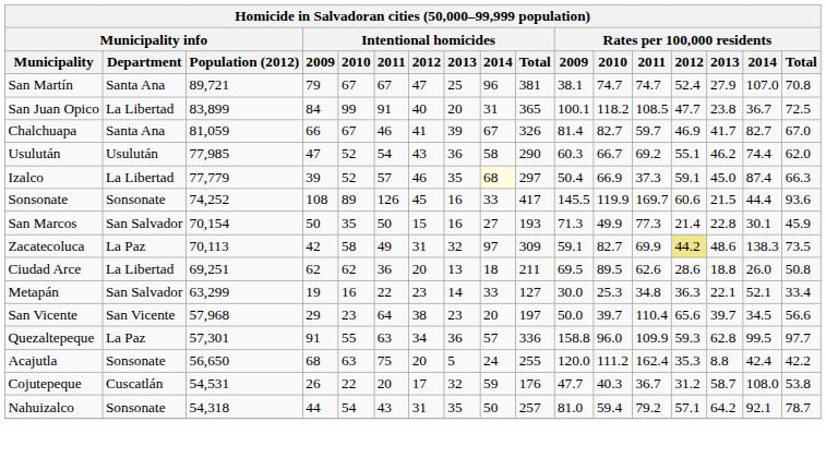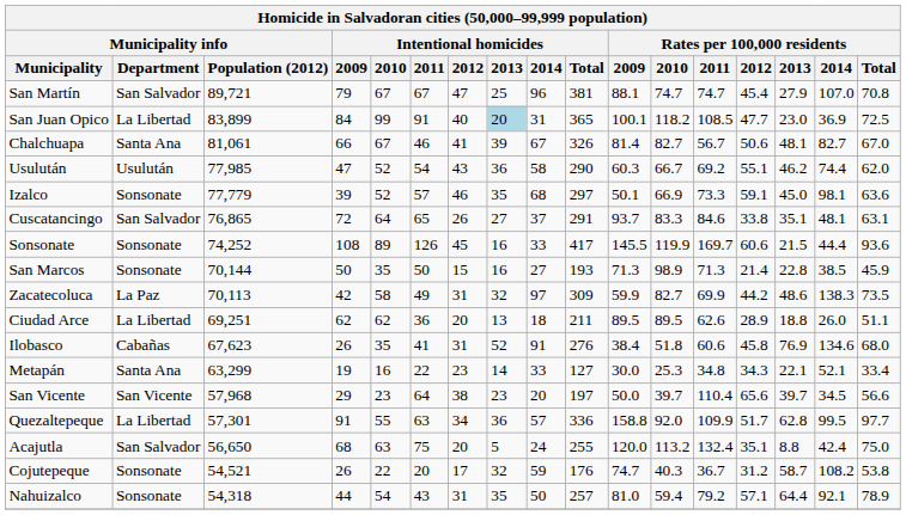San Martín | Municipality info / Department: Santa Ana -> San Salvador
San Martín | Rates per 100,000 residents / 2009: 38.1 -> 88.1
San Martín | Rates per 100,000 residents / 2012: 52.4 -> 45.4
San Juan Opico | Intentional homicides / 2013: no background -> lightblue background
San Juan Opico | Rates per 100,000 residents / 2013: 23.8 -> 23.0
San Juan Opico | Rates per 100,000 residents / 2014: 36.7 -> 36.9
Chalchuapa | Municipality info / Population (2012): 81,059 -> 81,061
Chalchuapa | Rates per 100,000 residents / 2011: 59.7 -> 56.7
Chalchuapa | Rates per 100,000 residents / 2012: 46.9 -> 50.6
Chalchuapa | Rates per 100,000 residents / 2013: 41.7 -> 48.1
Izalco | Municipality info / Department: La Libertad -> Sonsonate
Izalco | Intentional homicides / 2014: lightyellow background -> no background
Izalco | Rates per 100,000 residents / 2009: 50.4 -> 50.1
Izalco | Rates per 100,000 residents / 2011: 37.3 -> 73.3
Izalco | Rates per 100,000 residents / 2014: 87.4 -> 98.1
Izalco | Rates per 100,000 residents / Total: 66.3 -> 63.6
+ row: Cuscatancingo | San Salvador | 76,865 | 72 | 64 | 65 | 26 | 27 | 37 | 291 | 93.7 | 83.3 | 84.6 | 33.8 | 35.1 | 48.1 | 63.1
San Marcos | Municipality info / Department: San Salvador -> Sonsonate
San Marcos | Municipality info / Population (2012): 70,154 -> 70,144
San Marcos | Rates per 100,000 residents / 2010: 49.9 -> 98.9
San Marcos | Rates per 100,000 residents / 2011: 77.3 -> 71.3
San Marcos | Rates per 100,000 residents / 2014: 30.1 -> 38.5
Zacatecoluca | Rates per 100,000 residents / 2009: 59.1 -> 59.9
Zacatecoluca | Rates per 100,000 residents / 2012: khaki background -> no background
Ciudad Arce | Rates per 100,000 residents / 2009: 69.5 -> 89.5
Ciudad Arce | Rates per 100,000 residents / 2012: 28.6 -> 28.9
Ciudad Arce | Rates per 100,000 residents / Total: 50.8 -> 51.1
+ row: Ilobasco | Cabañas | 67,623 | 26 | 35 | 41 | 31 | 52 | 91 | 276 | 38.4 | 51.8 | 60.6 | 45.8 | 76.9 | 134.6 | 68.0
Metapán | Municipality info / Department: San Salvador -> Santa Ana
Metapán | Rates per 100,000 residents / 2012: 36.3 -> 34.3
Quezaltepeque | Municipality info / Department: La Paz -> La Libertad
Quezaltepeque | Rates per 100,000 residents / 2010: 96.0 -> 92.0
Quezaltepeque | Rates per 100,000 residents / 2012: 59.3 -> 51.7
Acajutla | Municipality info / Department: Sonsonate -> San Salvador
Acajutla | Rates per 100,000 residents / 2010: 111.2 -> 113.2
Acajutla | Rates per 100,000 residents / 2011: 162.4 -> 132.4
Acajutla | Rates per 100,000 residents / 2012: 35.3 -> 35.1
Acajutla | Rates per 100,000 residents / Total: 42.2 -> 75.0
Cojutepeque | Municipality info / Department: Cuscatlán -> Sonsonate
Cojutepeque | Municipality info / Population (2012): 54,531 -> 54,521
Cojutepeque | Rates per 100,000 residents / 2009: 47.7 -> 74.7
Cojutepeque | Rates per 100,000 residents / 2014: 108.0 -> 108.2
Nahuizalco | Rates per 100,000 residents / 2013: 64.2 -> 64.4
Nahuizalco | Rates per 100,000 residents / Total: 78.7 -> 78.9
